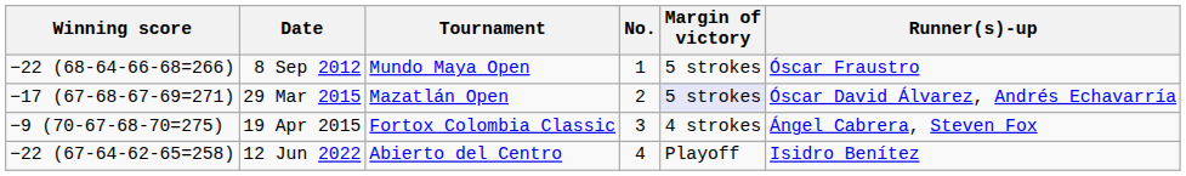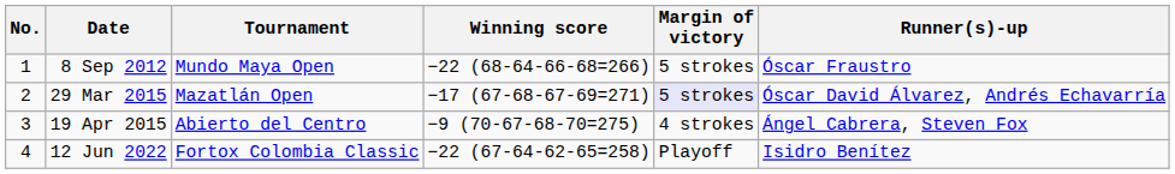columns swapped: No. <-> Winning score
19 Apr 2015 | Tournament: Fortox Colombia Classic -> Abierto del Centro
12 Jun 2022 | Tournament: Abierto del Centro -> Fortox Colombia Classic
